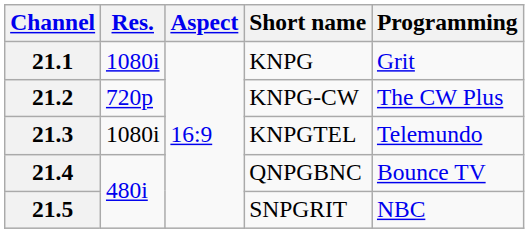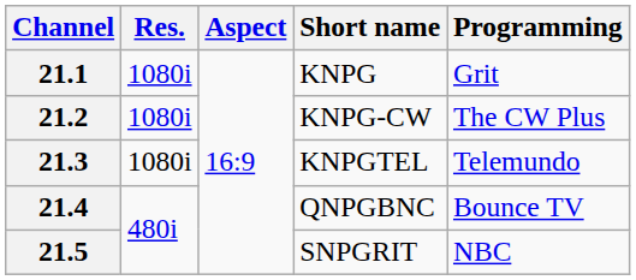21.2 | Res.: 720p -> 1080i
